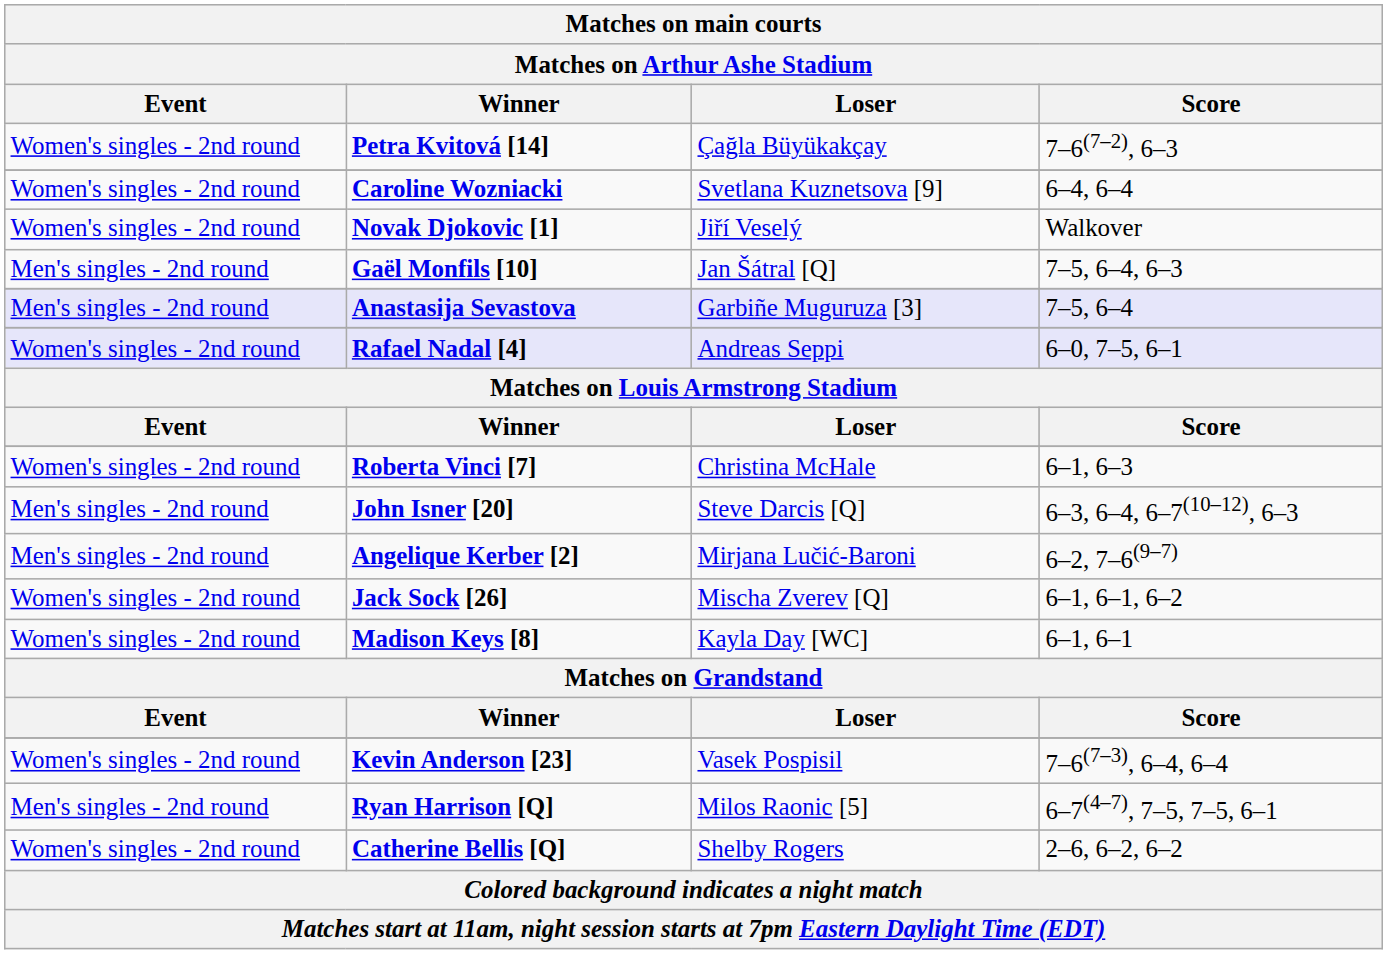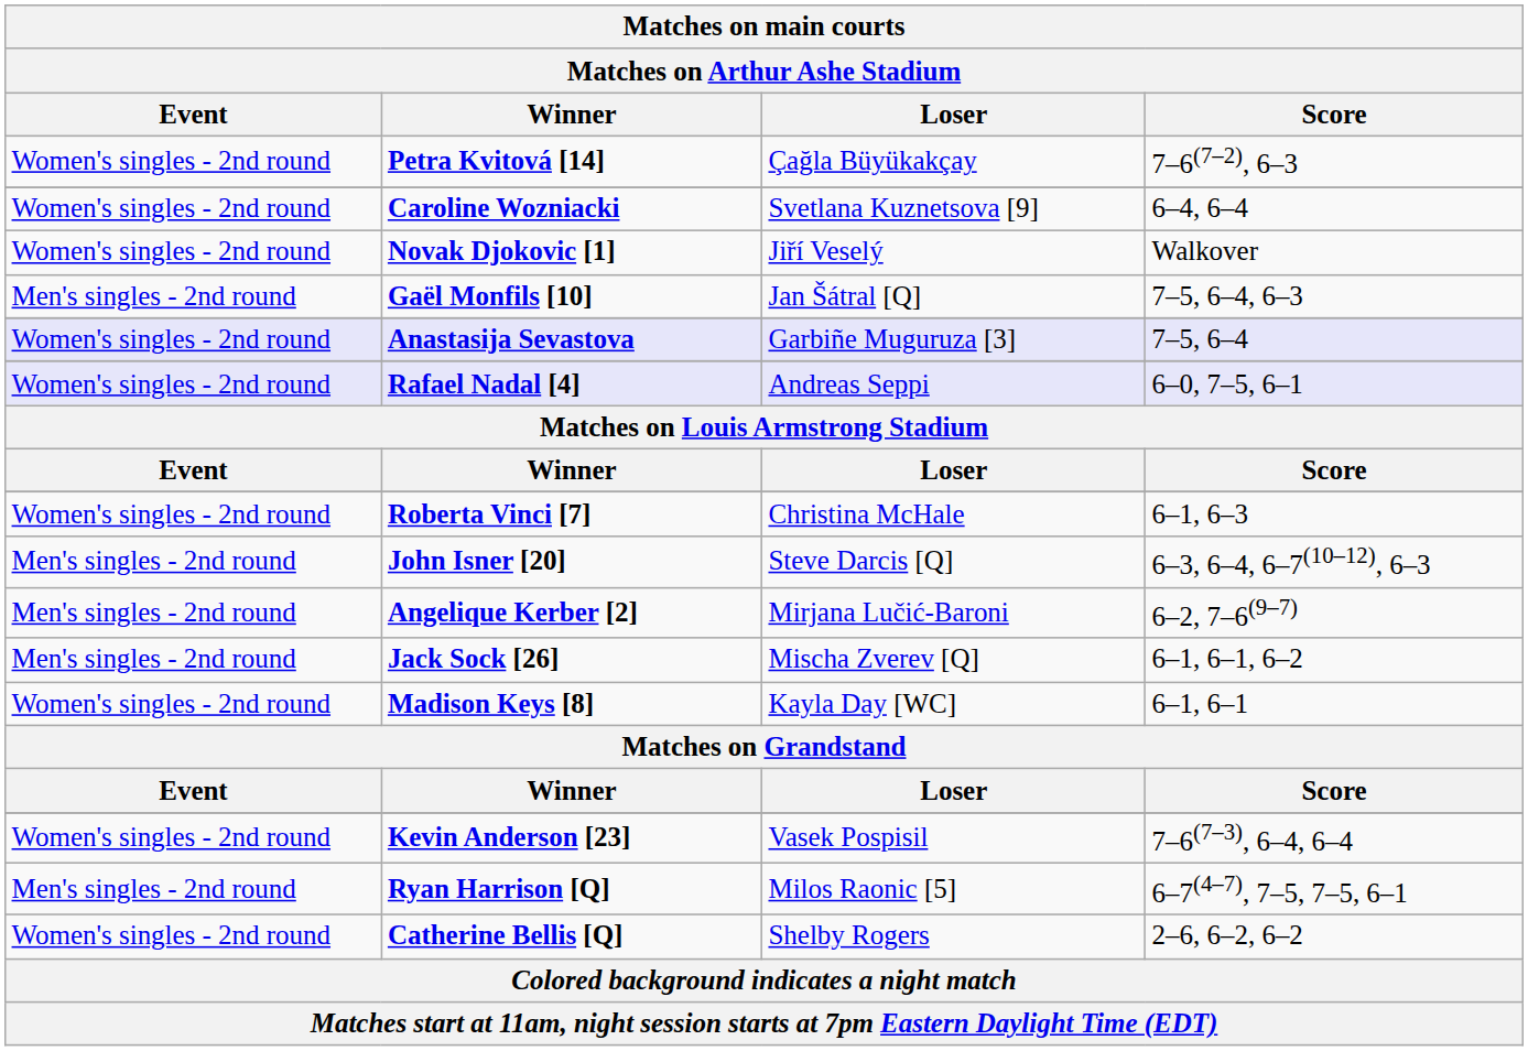Anastasija Sevastova | Event: Men's singles - 2nd round -> Women's singles - 2nd round
Jack Sock [26] | Event: Women's singles - 2nd round -> Men's singles - 2nd round
